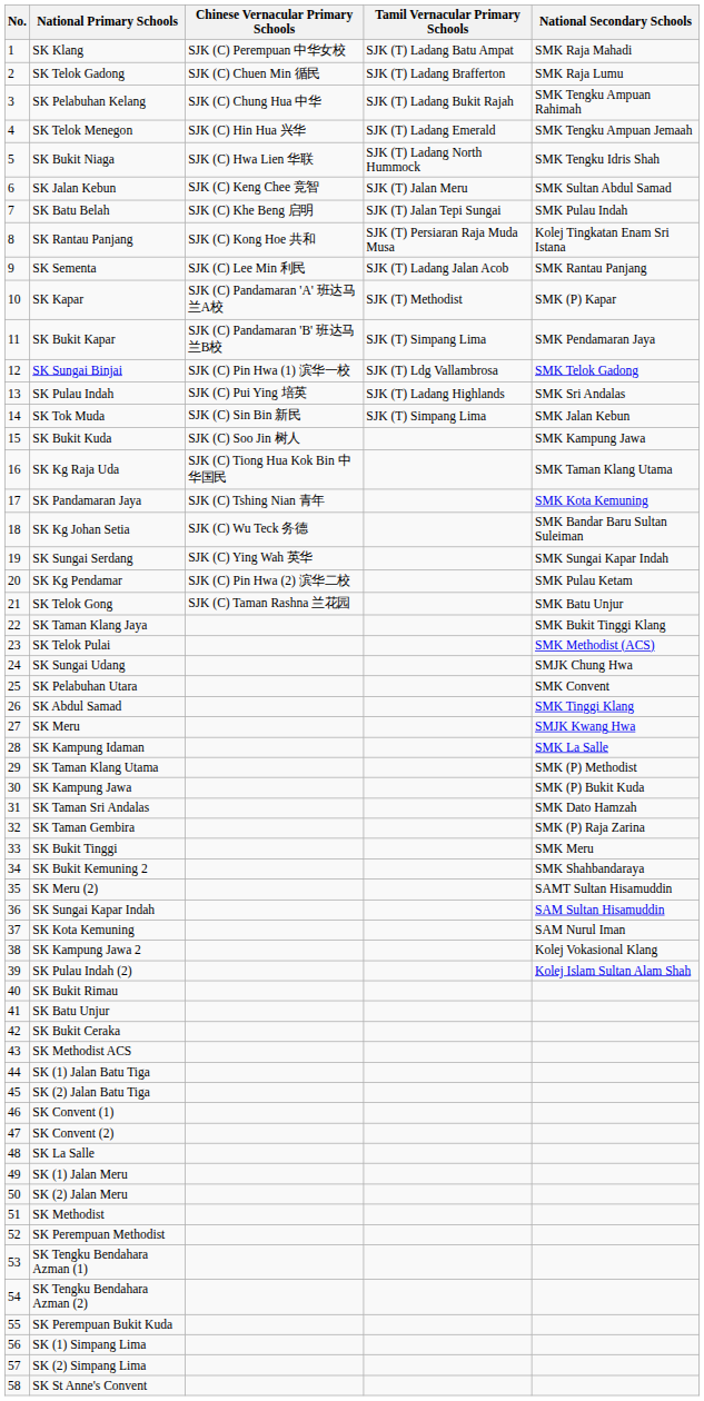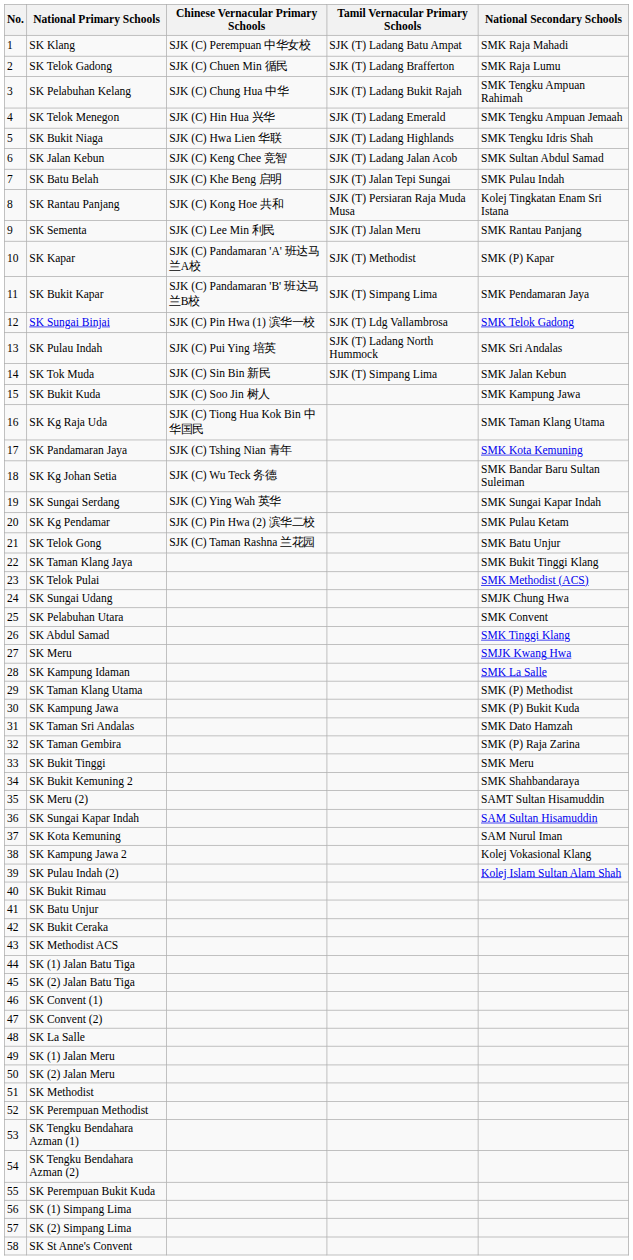SK Bukit Niaga | Tamil Vernacular Primary Schools: SJK (T) Ladang North Hummock -> SJK (T) Ladang Highlands
SK Jalan Kebun | Tamil Vernacular Primary Schools: SJK (T) Jalan Meru -> SJK (T) Ladang Jalan Acob
SK Sementa | Tamil Vernacular Primary Schools: SJK (T) Ladang Jalan Acob -> SJK (T) Jalan Meru
SK Pulau Indah | Tamil Vernacular Primary Schools: SJK (T) Ladang Highlands -> SJK (T) Ladang North Hummock
